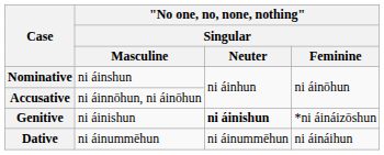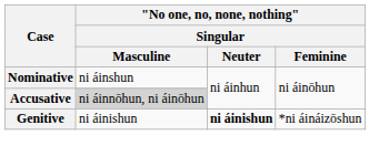Accusative | "No one, no, none, nothing" / Singular / Masculine: no background -> lightgrey background
- row: Dative | ni áinummēhun | ni áinummēhun | ni áináihun
